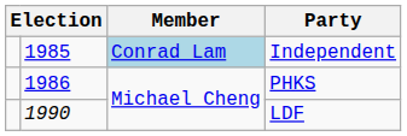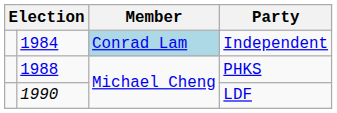Independent | column 2: 1985 -> 1984
PHKS | column 2: 1986 -> 1988
